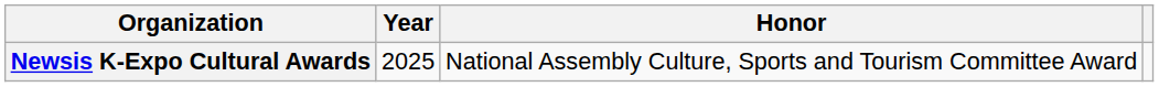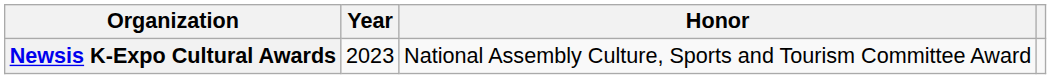Newsis K-Expo Cultural Awards | Year: 2025 -> 2023
